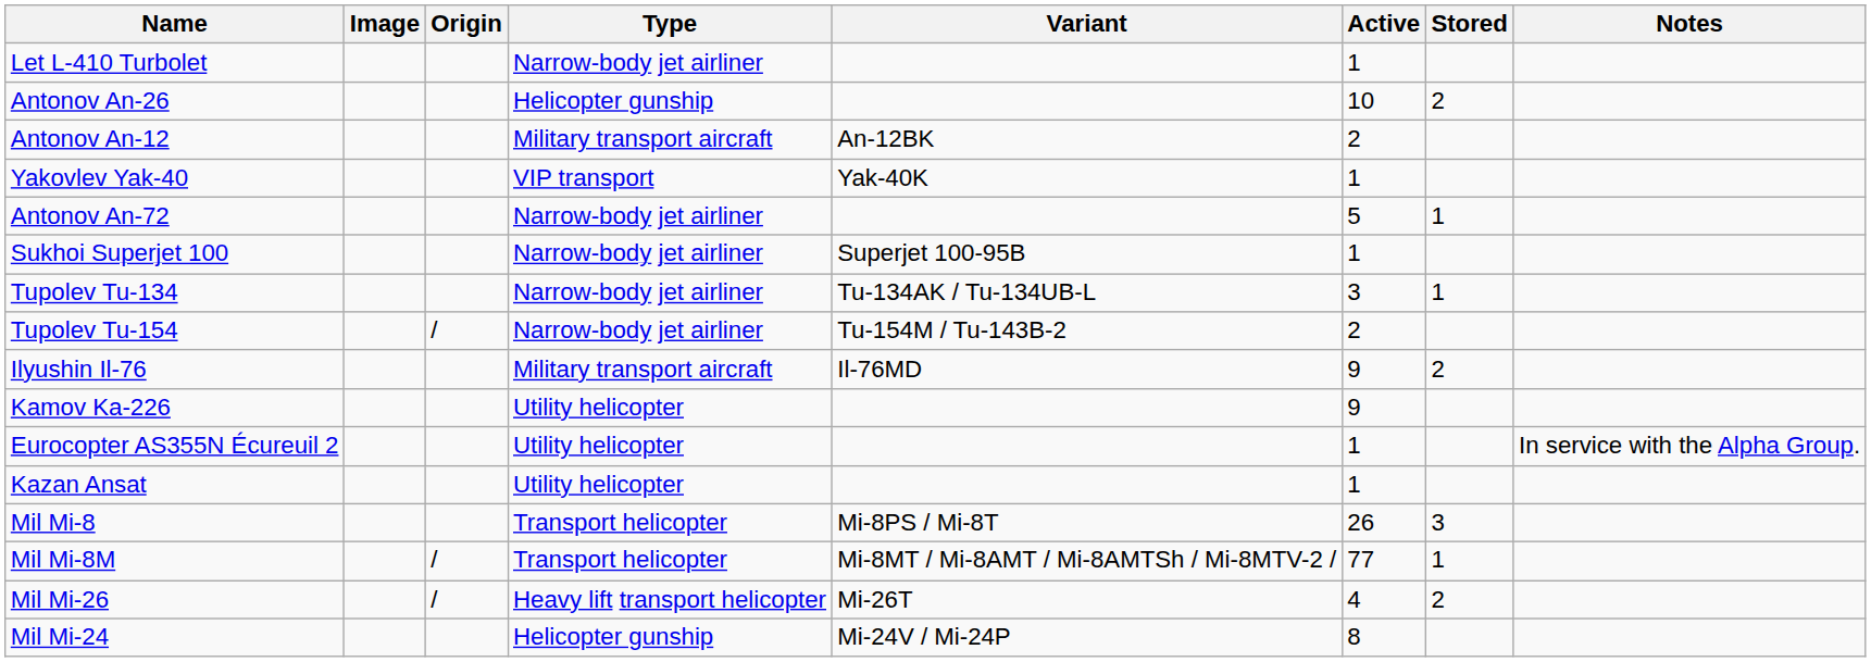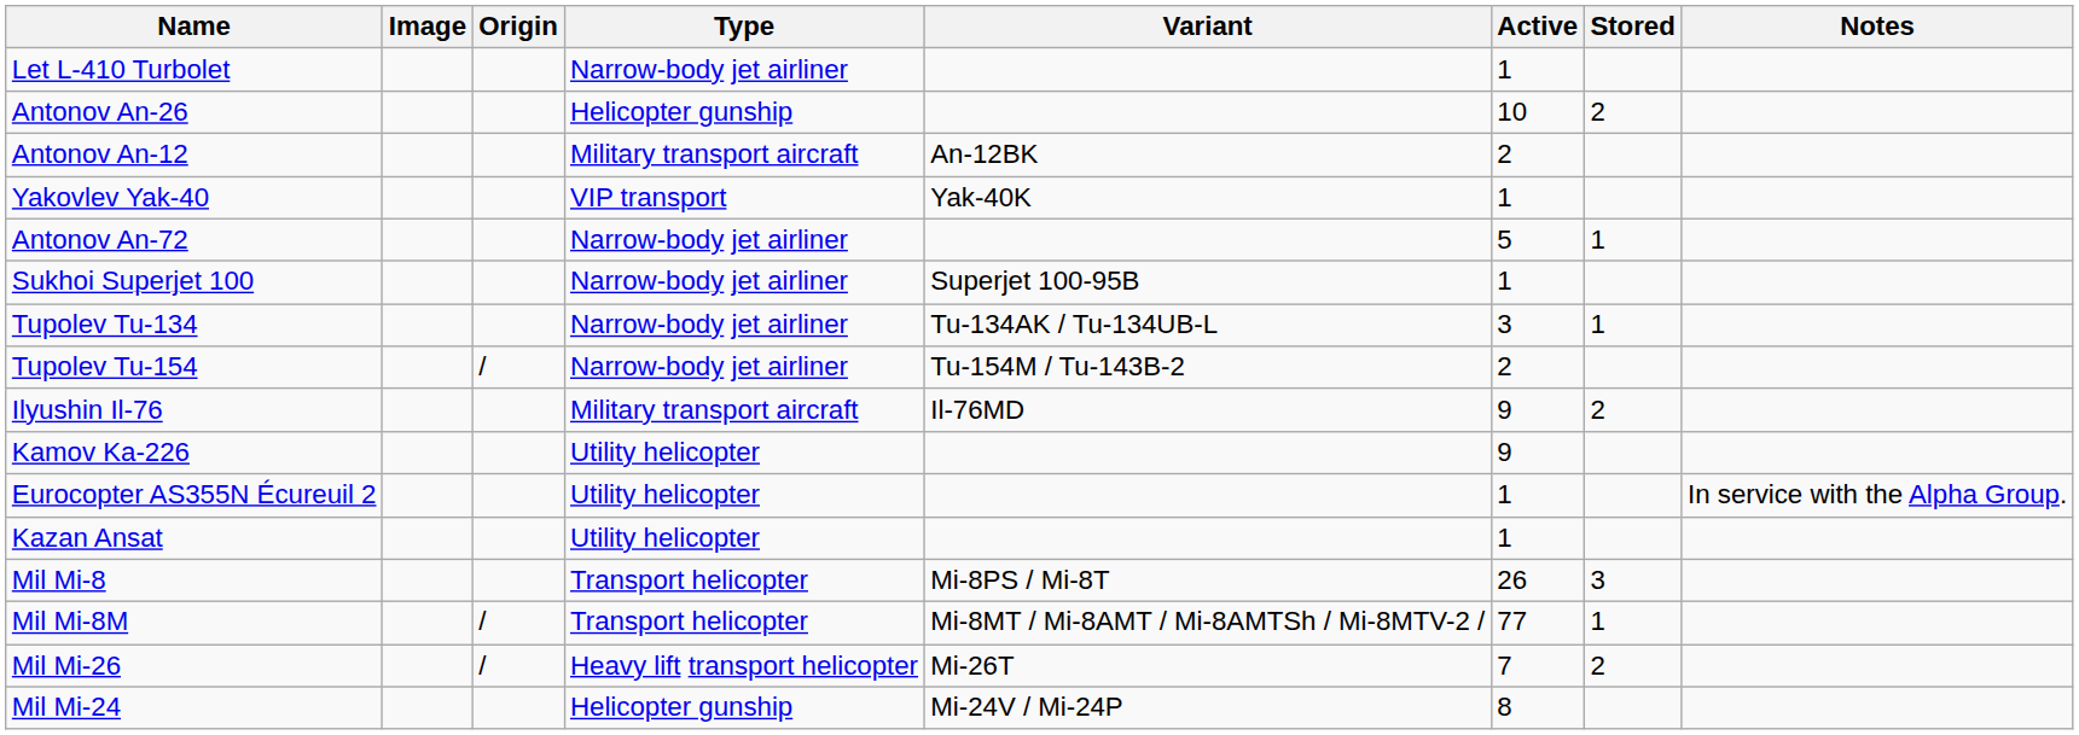Mil Mi-26 | Active: 4 -> 7
